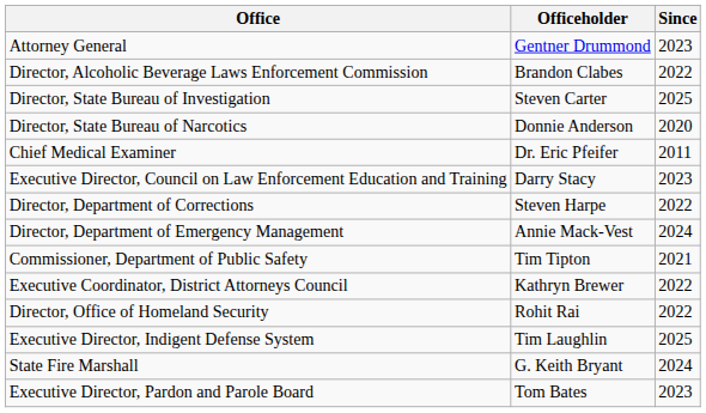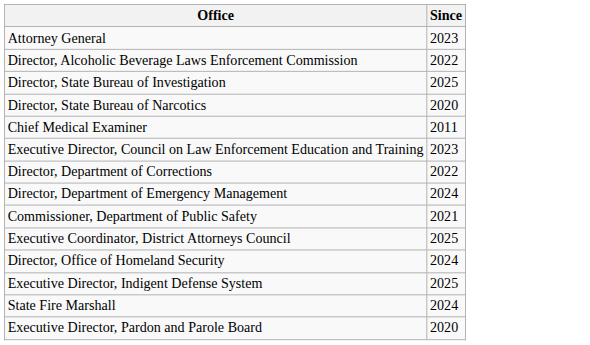- column: Officeholder | Gentner Drummond | Brandon Clabes | Steven Carter | Donnie Anderson | Dr. Eric Pfeifer | Darry Stacy | Steven Harpe | Annie Mack-Vest | Tim Tipton | Kathryn Brewer | Rohit Rai | Tim Laughlin | G. Keith Bryant | Tom Bates
Executive Coordinator, District Attorneys Council | Since: 2022 -> 2025
Director, Office of Homeland Security | Since: 2022 -> 2024
Executive Director, Pardon and Parole Board | Since: 2023 -> 2020
